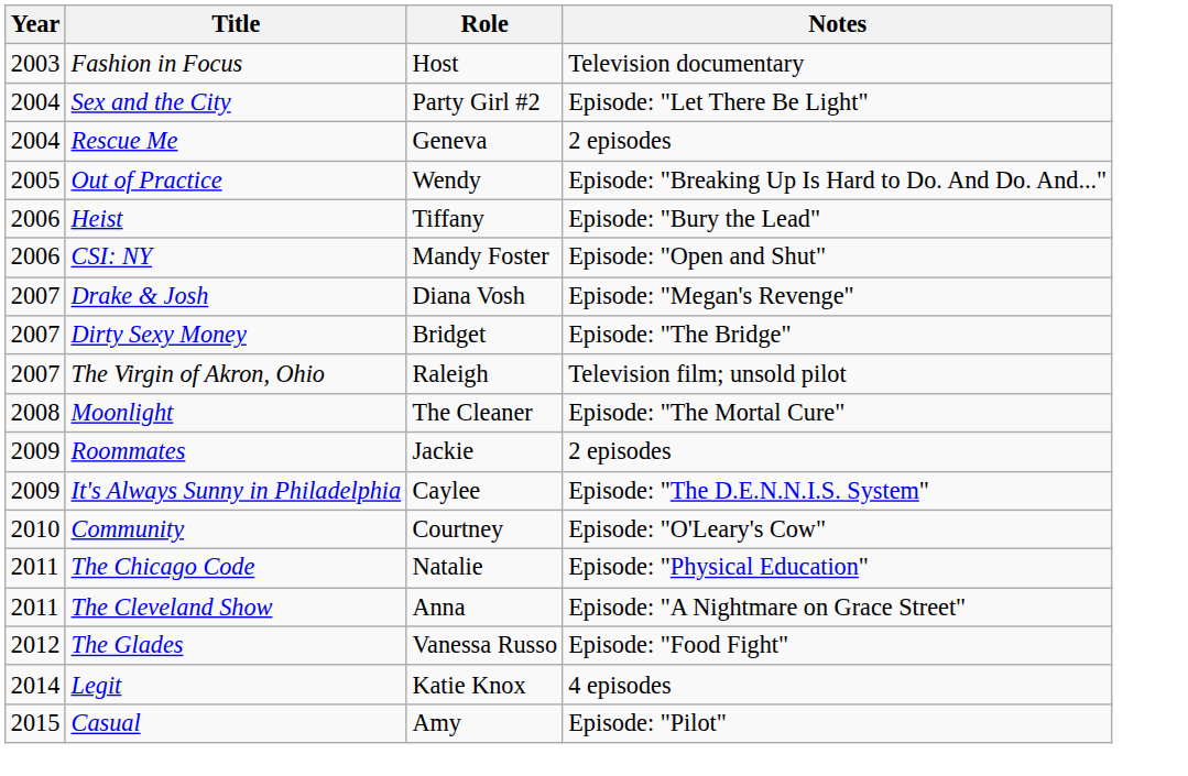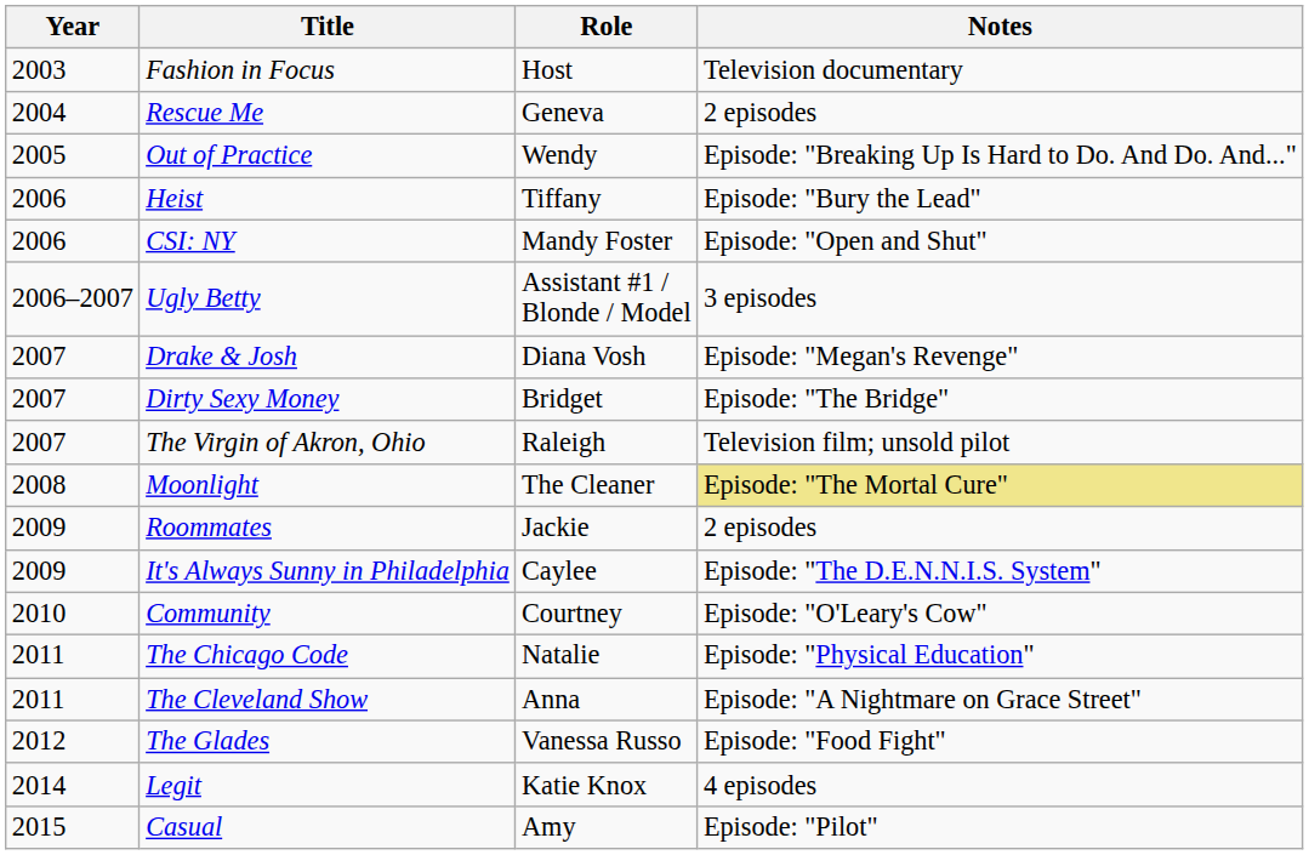- row: 2004 | Sex and the City | Party Girl #2 | Episode: "Let There Be Light"
+ row: 2006–2007 | Ugly Betty | Assistant #1 / Blonde / Model | 3 episodes
Moonlight | Notes: no background -> khaki background
